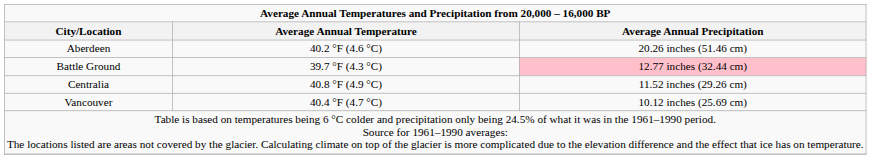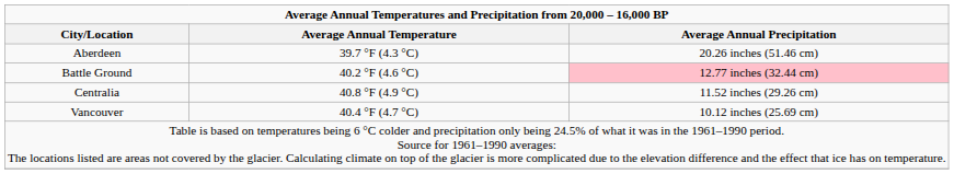Aberdeen | Average Annual Temperature: 40.2 °F (4.6 °C) -> 39.7 °F (4.3 °C)
Battle Ground | Average Annual Temperature: 39.7 °F (4.3 °C) -> 40.2 °F (4.6 °C)
